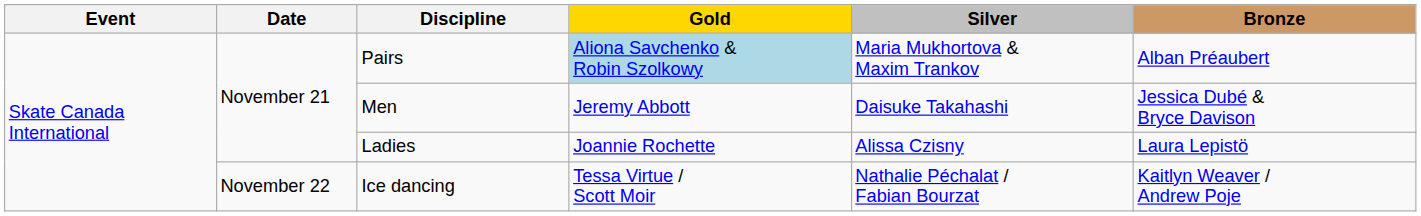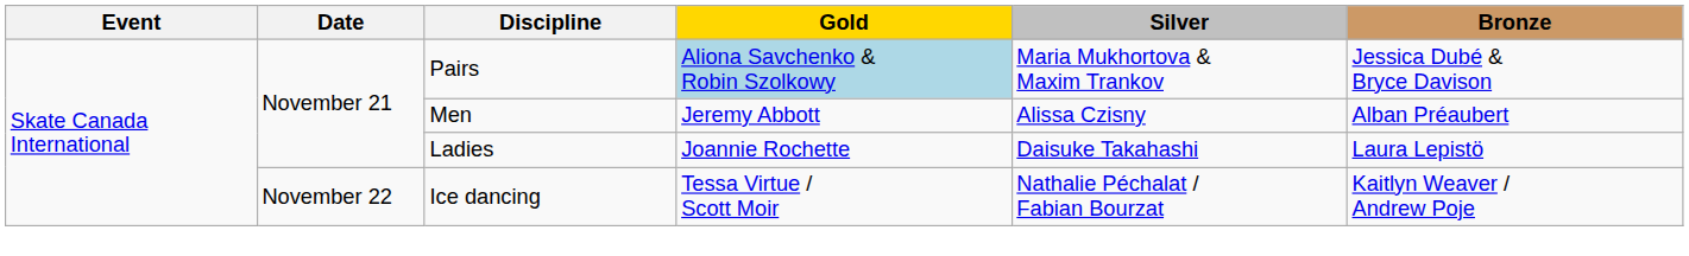Pairs | Bronze: Alban Préaubert -> Jessica Dubé & Bryce Davison
Men | Silver: Daisuke Takahashi -> Alissa Czisny
Men | Bronze: Jessica Dubé & Bryce Davison -> Alban Préaubert
Ladies | Silver: Alissa Czisny -> Daisuke Takahashi
